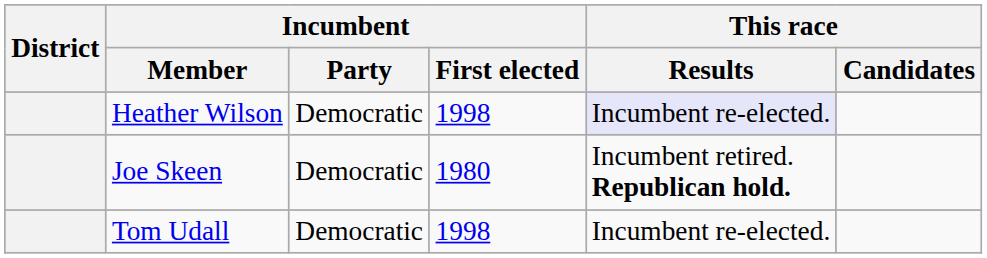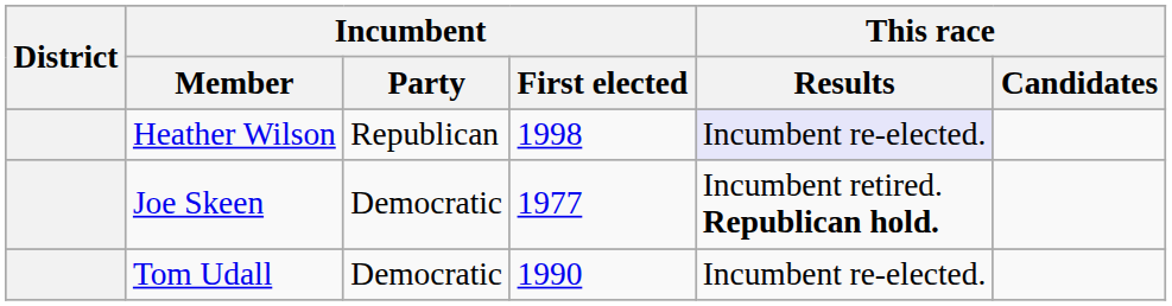Heather Wilson | Incumbent / Party: Democratic -> Republican
Joe Skeen | Incumbent / First elected: 1980 -> 1977
Tom Udall | Incumbent / First elected: 1998 -> 1990
